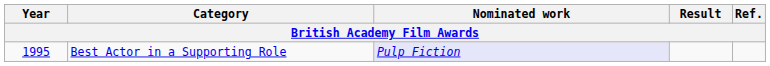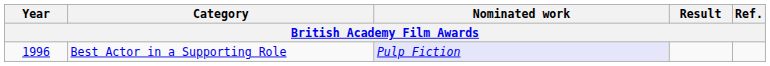Best Actor in a Supporting Role | Year: 1995 -> 1996
